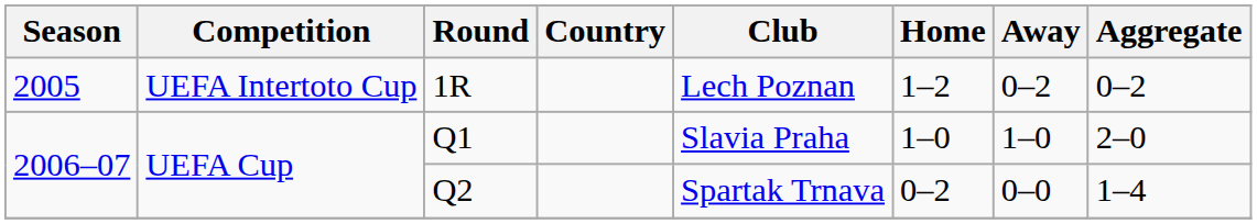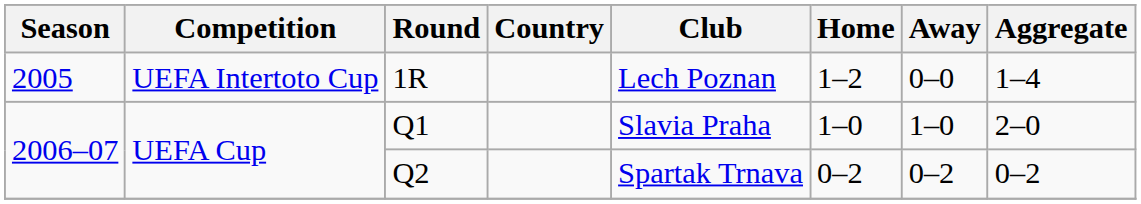1R | Away: 0–2 -> 0–0
1R | Aggregate: 0–2 -> 1–4
Q2 | Away: 0–0 -> 0–2
Q2 | Aggregate: 1–4 -> 0–2
